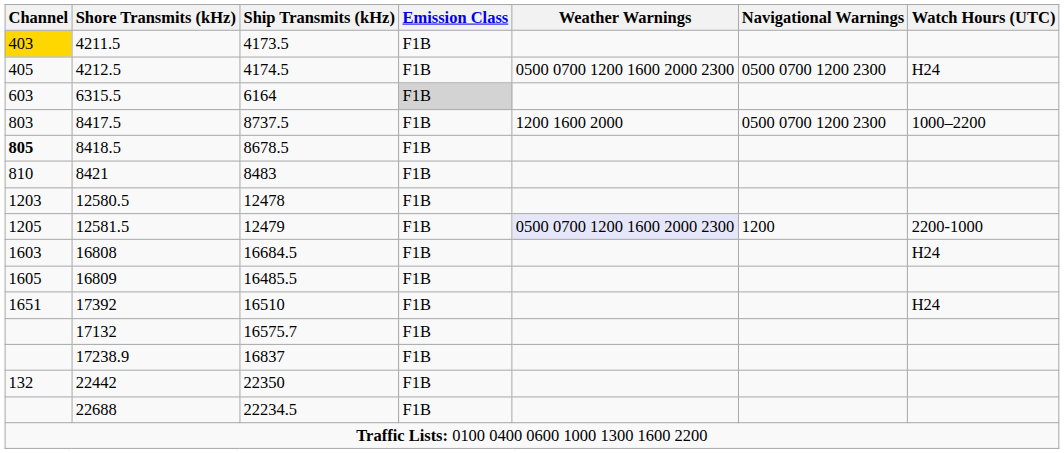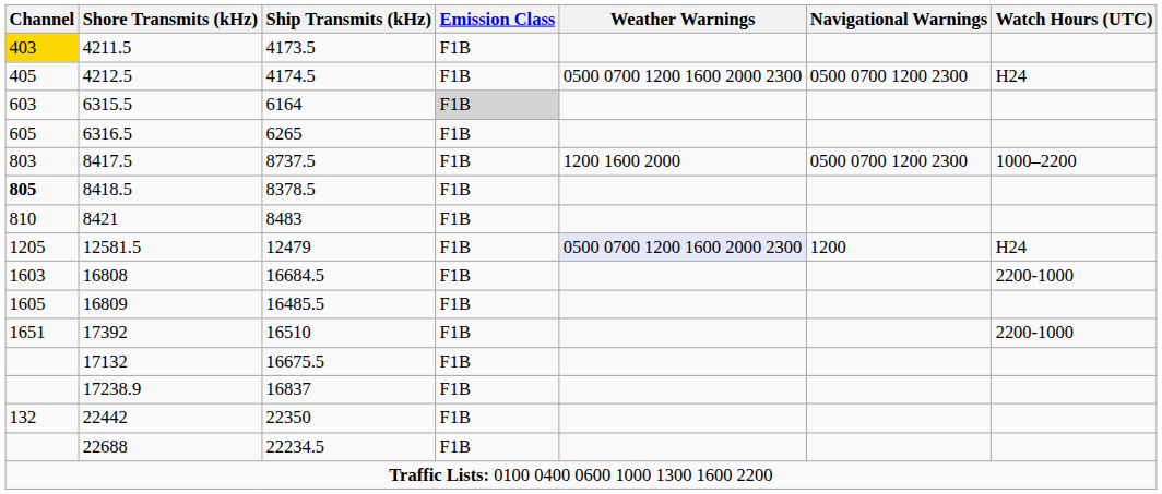+ row: 605 | 6316.5 | 6265 | F1B
8418.5 | Ship Transmits (kHz): 8678.5 -> 8378.5
- row: 1203 | 12580.5 | 12478 | F1B
12581.5 | Watch Hours (UTC): 2200-1000 -> H24
16808 | Watch Hours (UTC): H24 -> 2200-1000
17392 | Watch Hours (UTC): H24 -> 2200-1000
17132 | Ship Transmits (kHz): 16575.7 -> 16675.5
